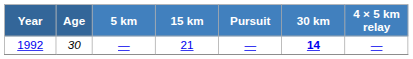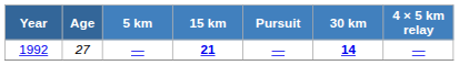1992 | Age: 30 -> 27
1992 | 15 km: normal -> bold
